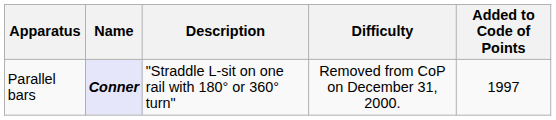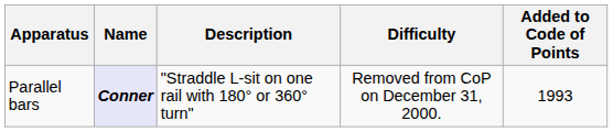Parallel bars | Added to Code of Points: 1997 -> 1993
